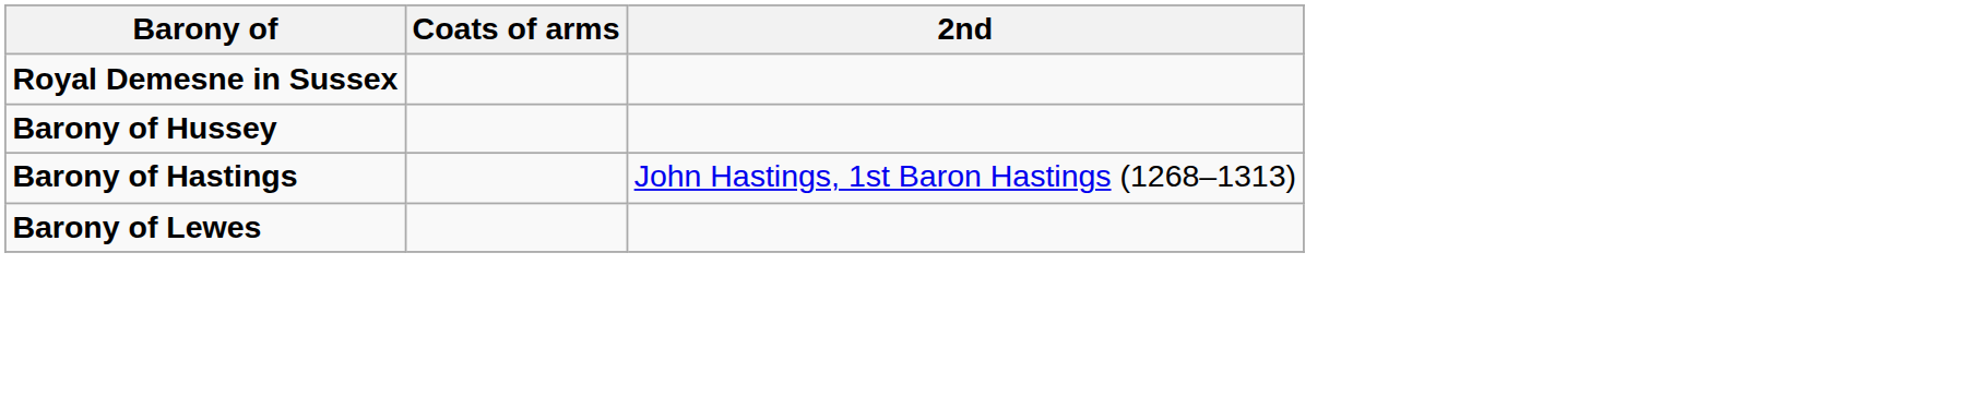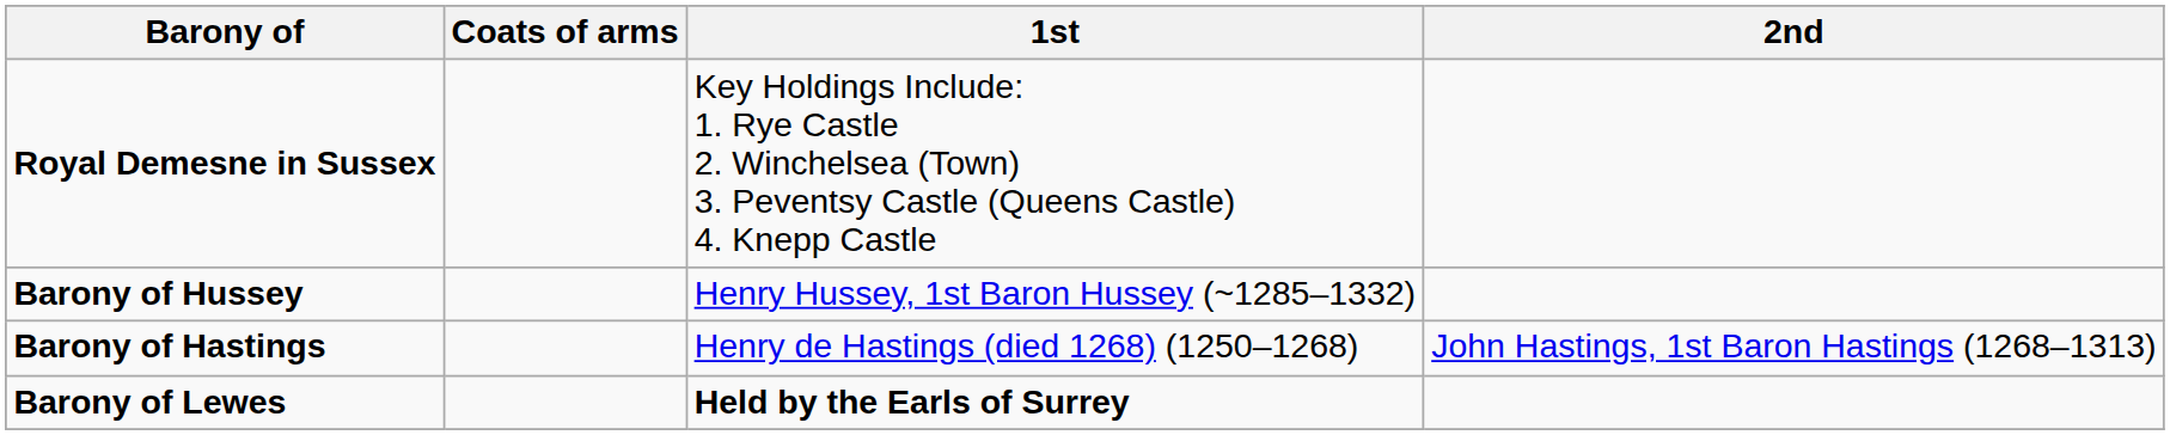+ column: 1st | Key Holdings Include: 1. Rye Castle 2. Winchelsea (Town) 3. Peventsy Castle (Queens Castle) 4. Knepp Castle | Henry Hussey, 1st Baron Hussey (~1285–1332) | Henry de Hastings (died 1268) (1250–1268) | Held by the Earls of Surrey
